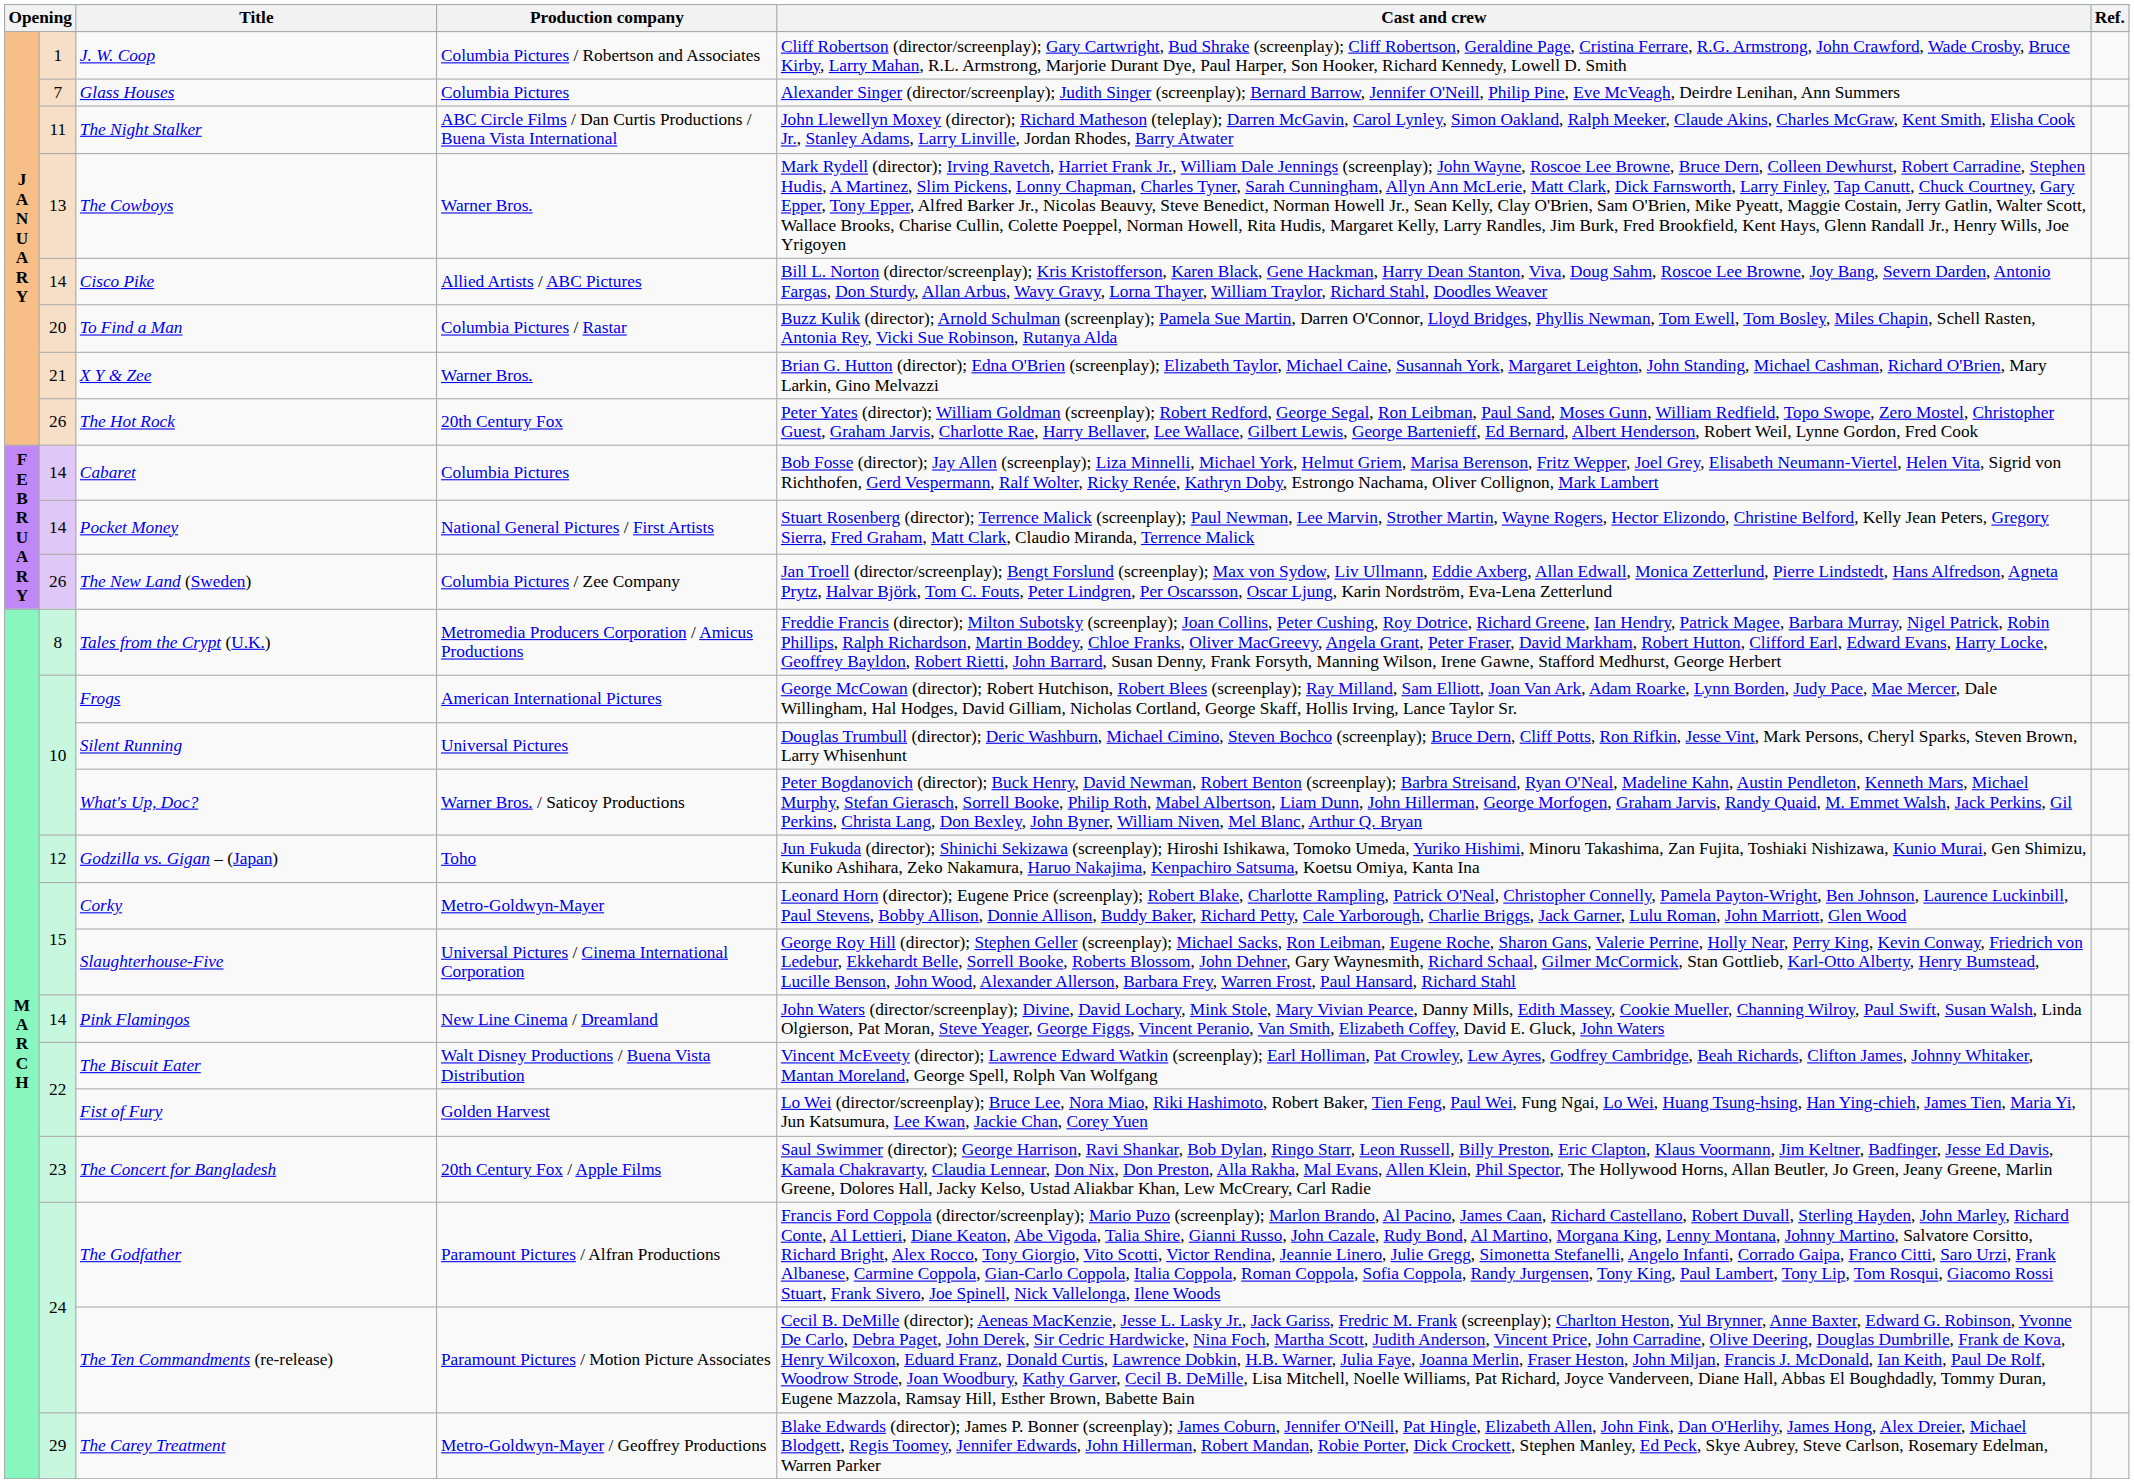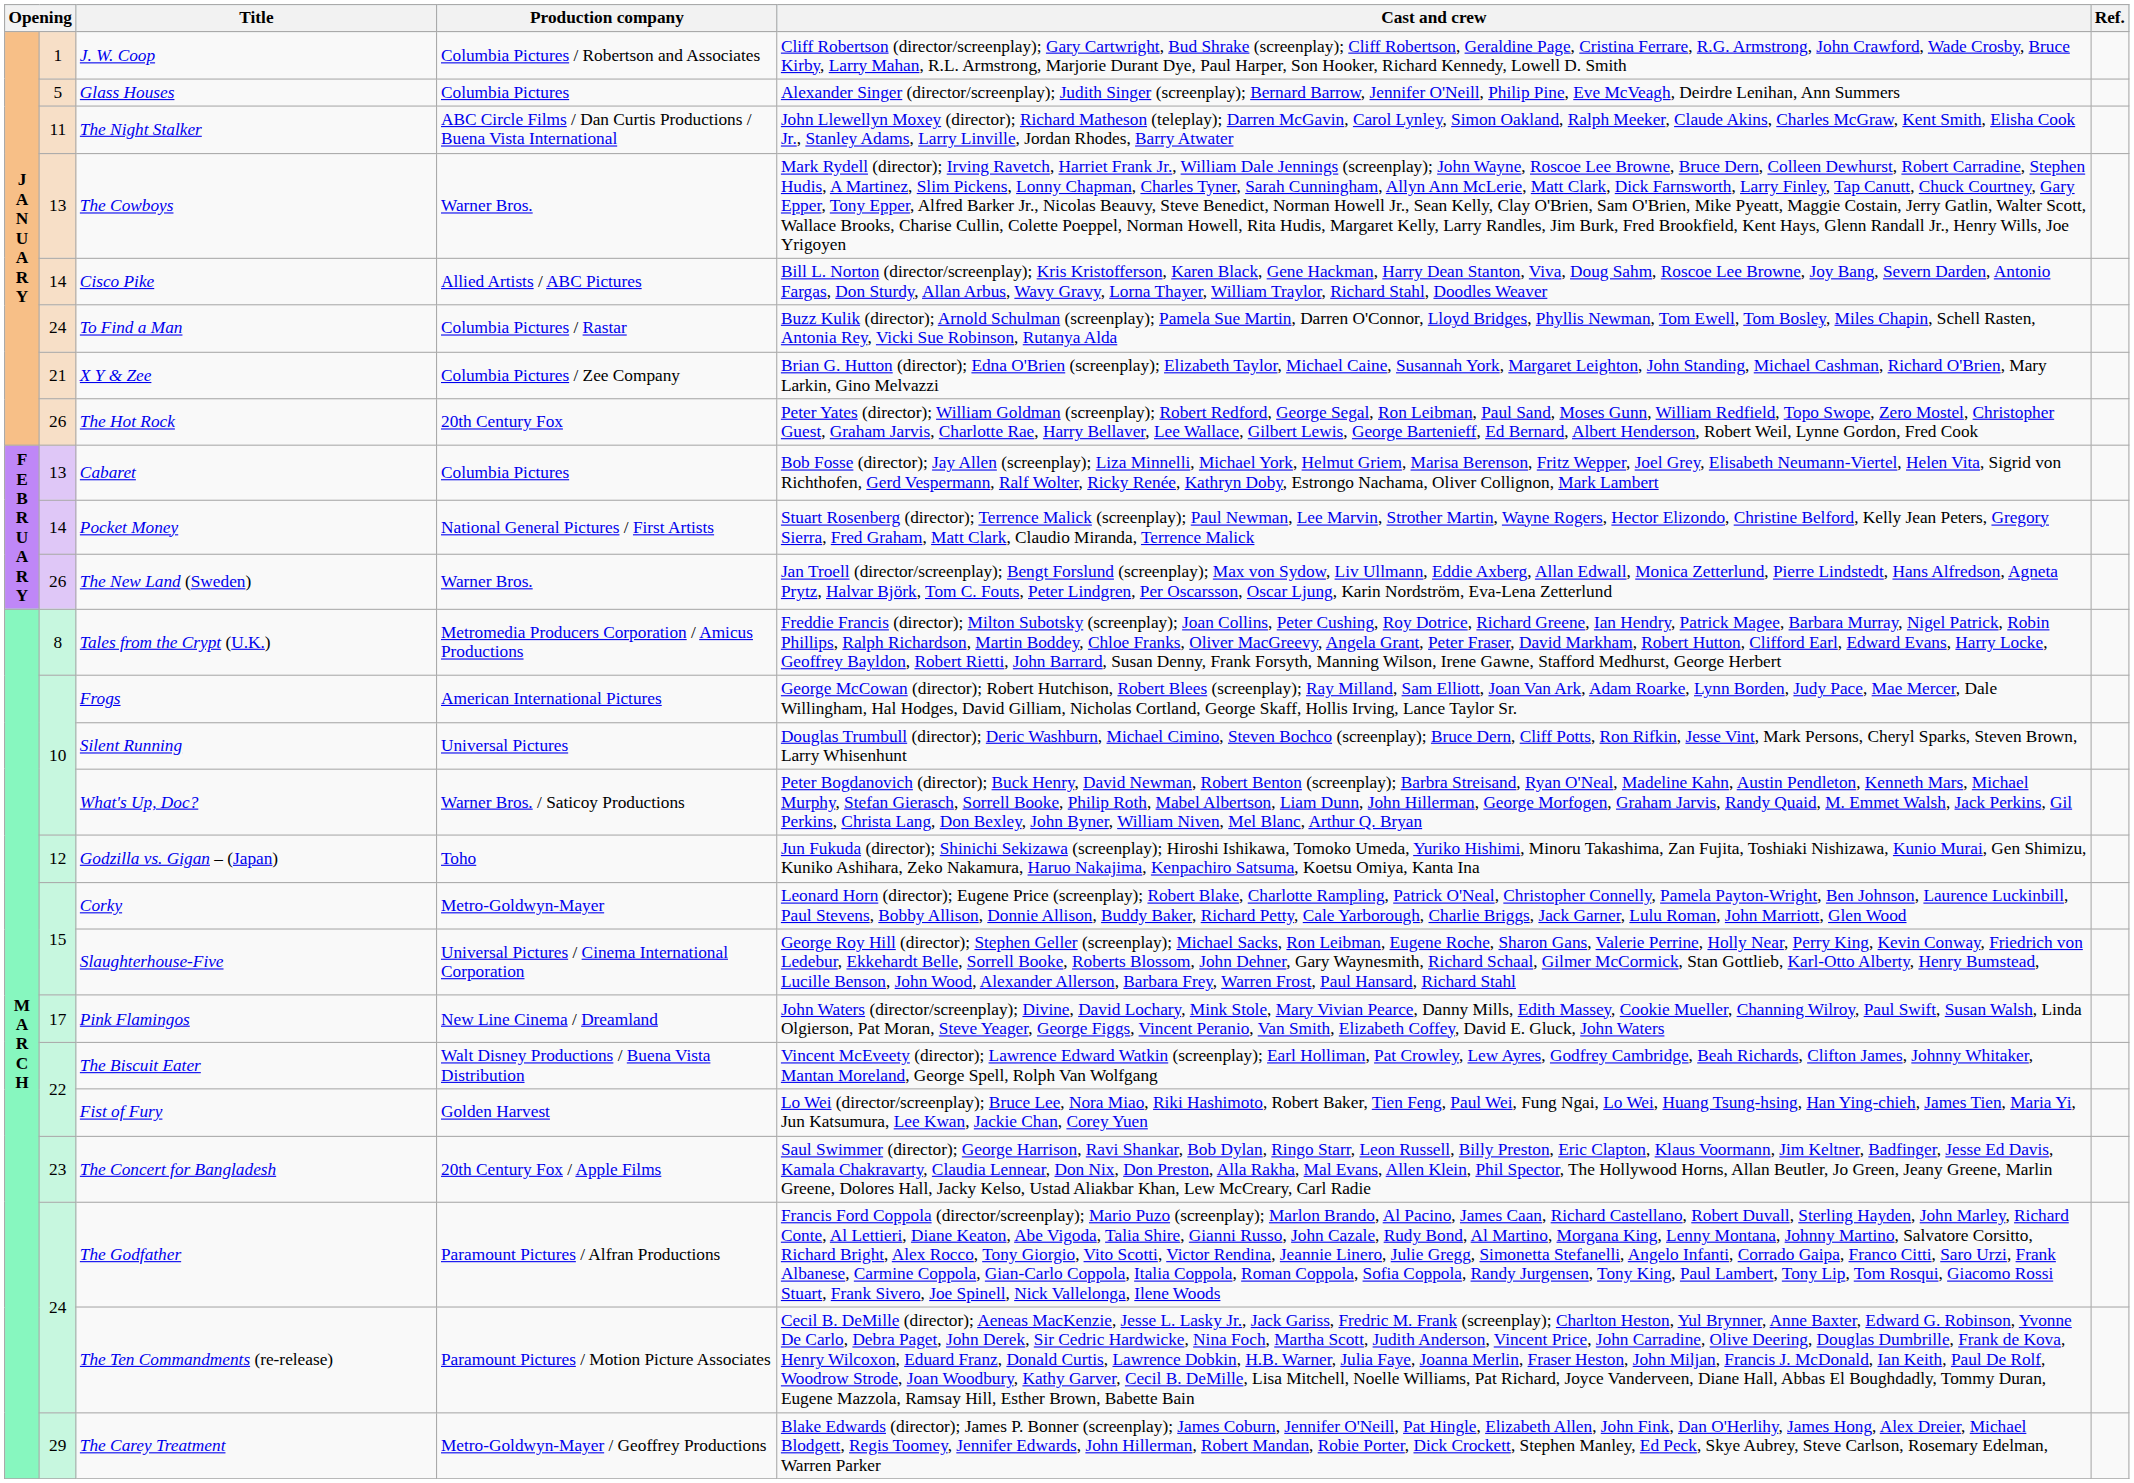Glass Houses | column 2: 7 -> 5
To Find a Man | column 2: 20 -> 24
X Y & Zee | Production company: Warner Bros. -> Columbia Pictures / Zee Company
Cabaret | column 2: 14 -> 13
The New Land (Sweden) | Production company: Columbia Pictures / Zee Company -> Warner Bros.
Pink Flamingos | column 2: 14 -> 17
